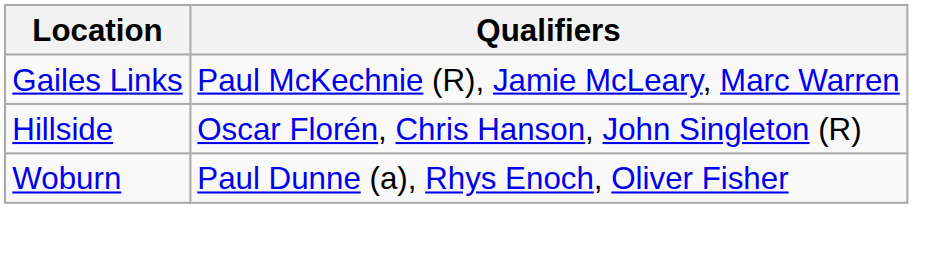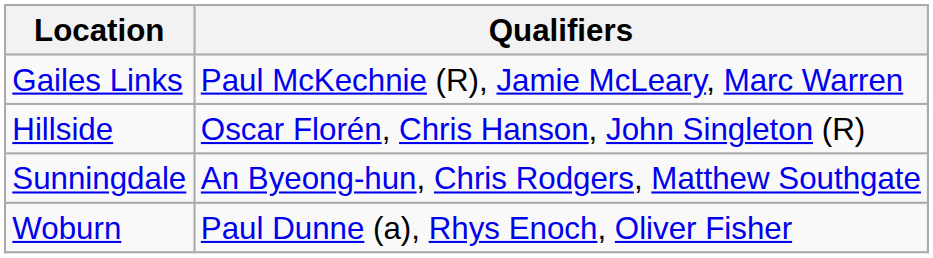+ row: Sunningdale | An Byeong-hun, Chris Rodgers, Matthew Southgate
